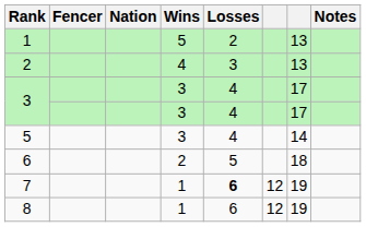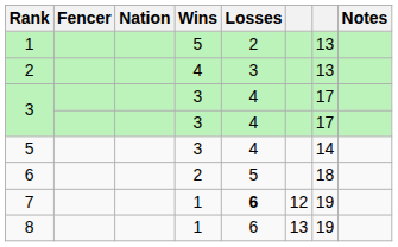8 | column 6: 12 -> 13
